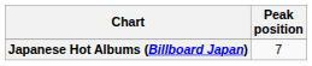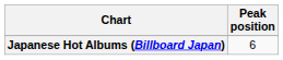Japanese Hot Albums (Billboard Japan) | Peak position: 7 -> 6
